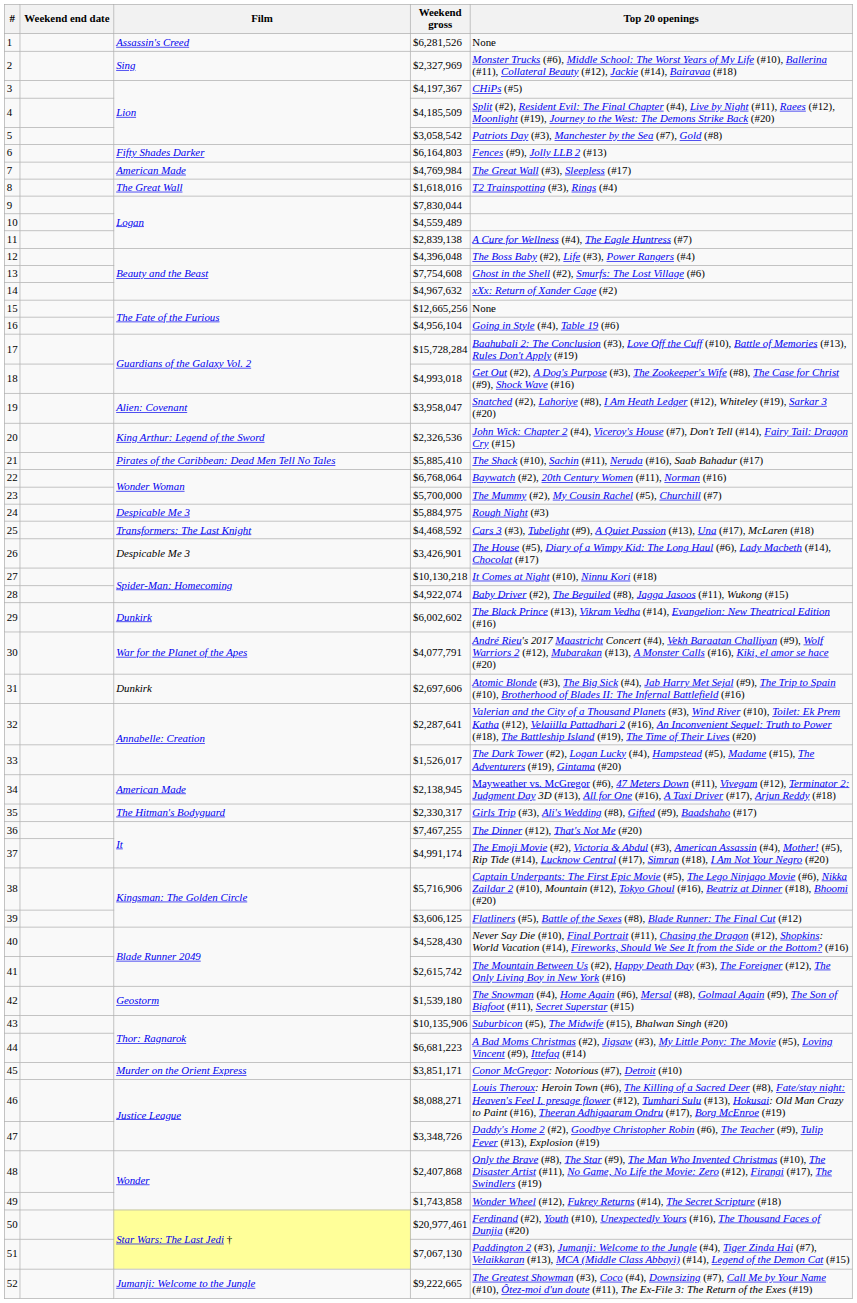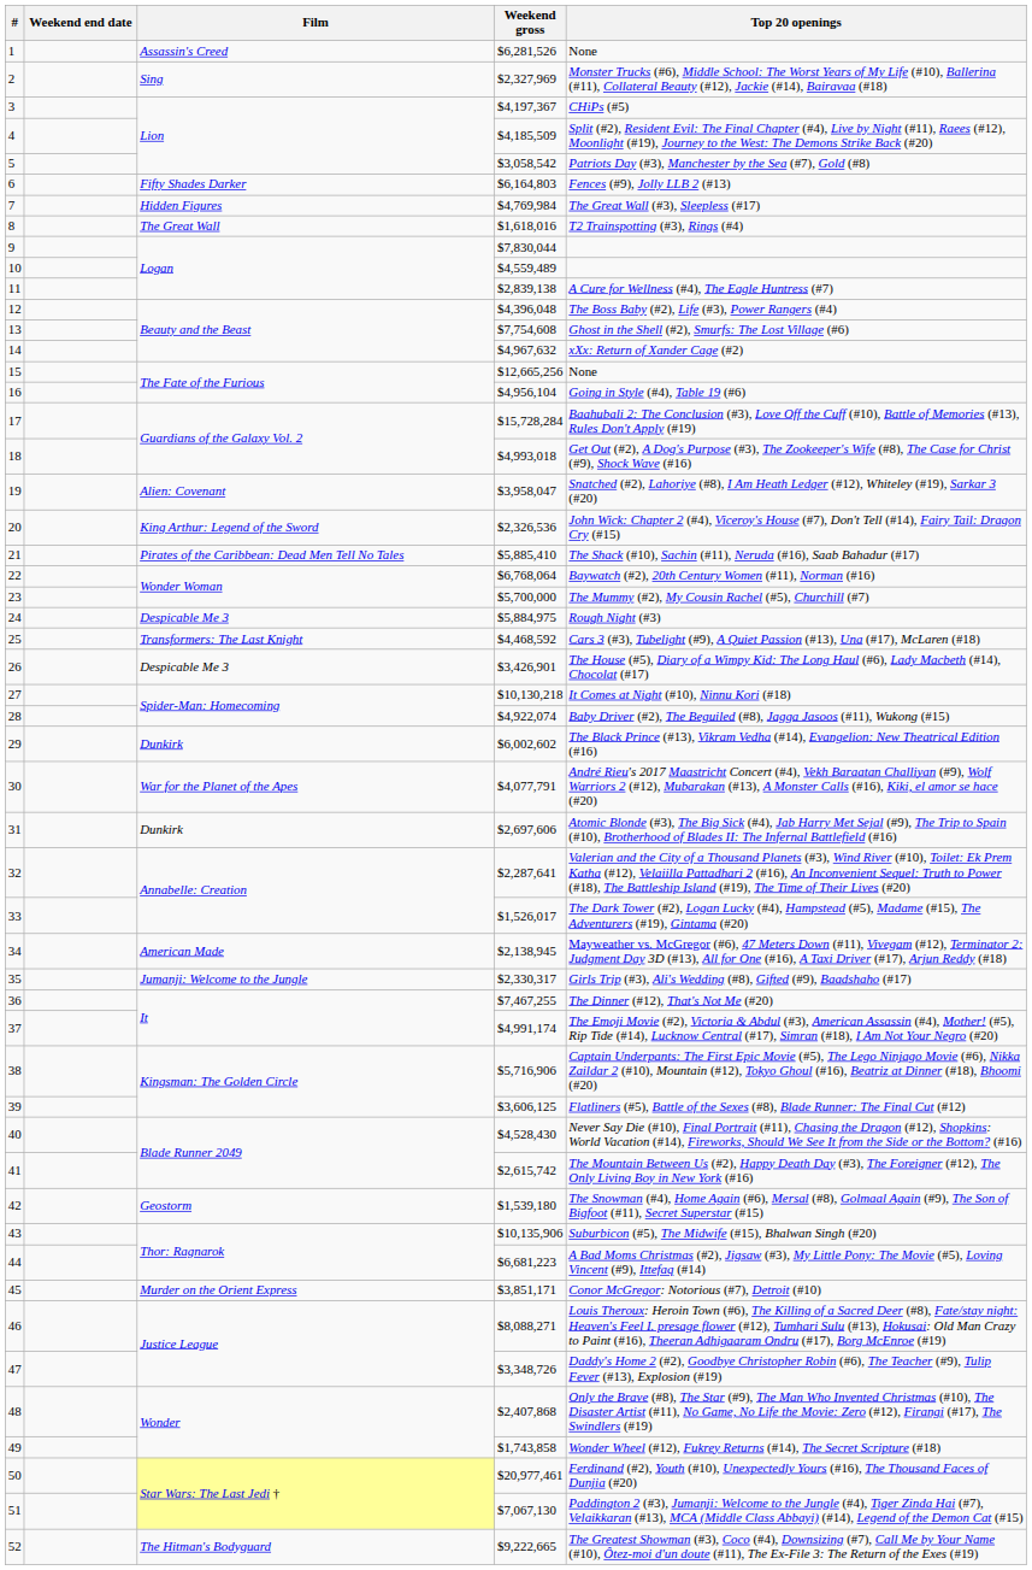7 | Film: American Made -> Hidden Figures
35 | Film: The Hitman's Bodyguard -> Jumanji: Welcome to the Jungle
52 | Film: Jumanji: Welcome to the Jungle -> The Hitman's Bodyguard
